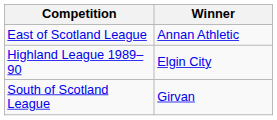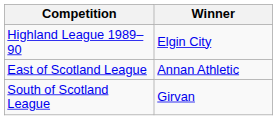rows swapped: Highland League 1989–90 <-> East of Scotland League
